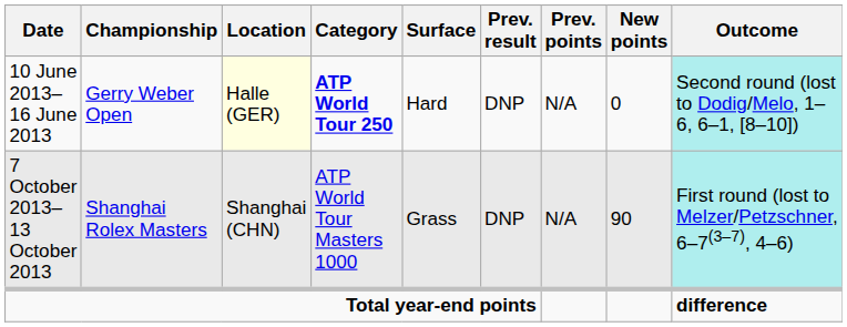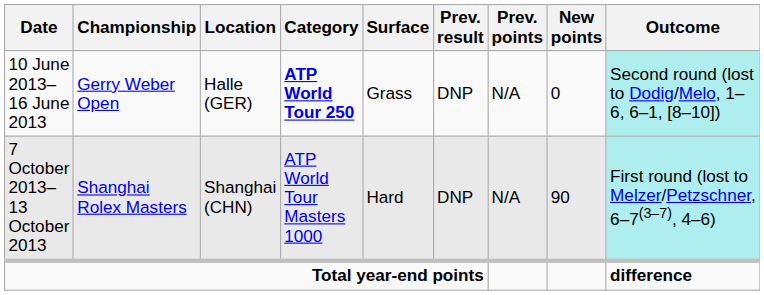10 June 2013– 16 June 2013 | Location: lightyellow background -> no background
10 June 2013– 16 June 2013 | Surface: Hard -> Grass
7 October 2013– 13 October 2013 | Surface: Grass -> Hard
